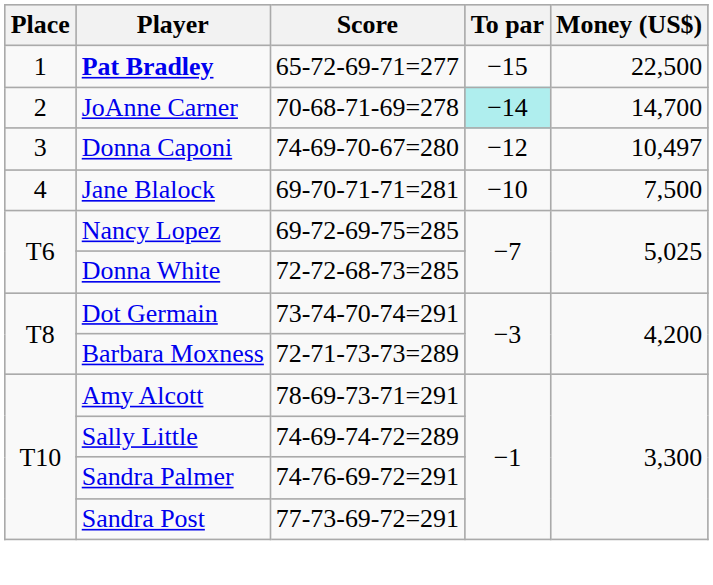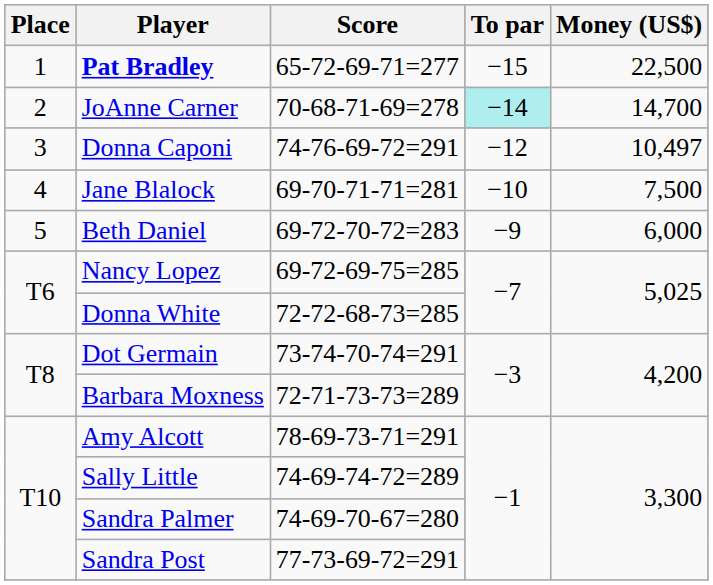Donna Caponi | Score: 74-69-70-67=280 -> 74-76-69-72=291
+ row: 5 | Beth Daniel | 69-72-70-72=283 | −9 | 6,000
Sandra Palmer | Score: 74-76-69-72=291 -> 74-69-70-67=280
